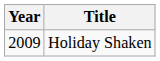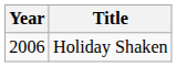Holiday Shaken | Year: 2009 -> 2006
